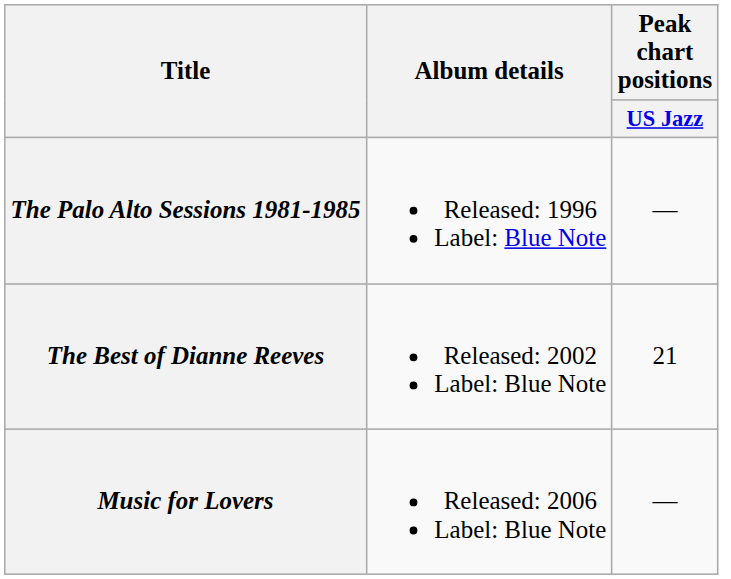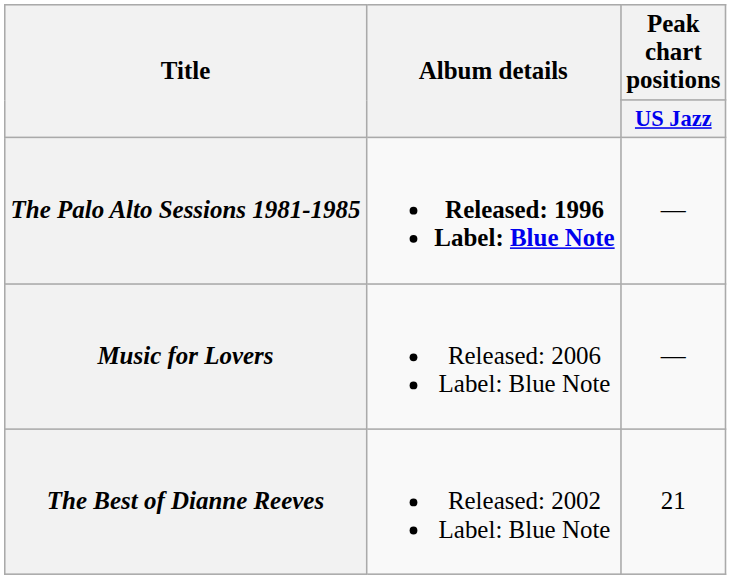The Palo Alto Sessions 1981-1985 | Album details: normal -> bold
rows swapped: The Best of Dianne Reeves <-> Music for Lovers
